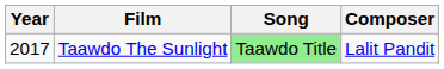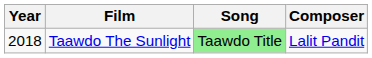Taawdo The Sunlight | Year: 2017 -> 2018
